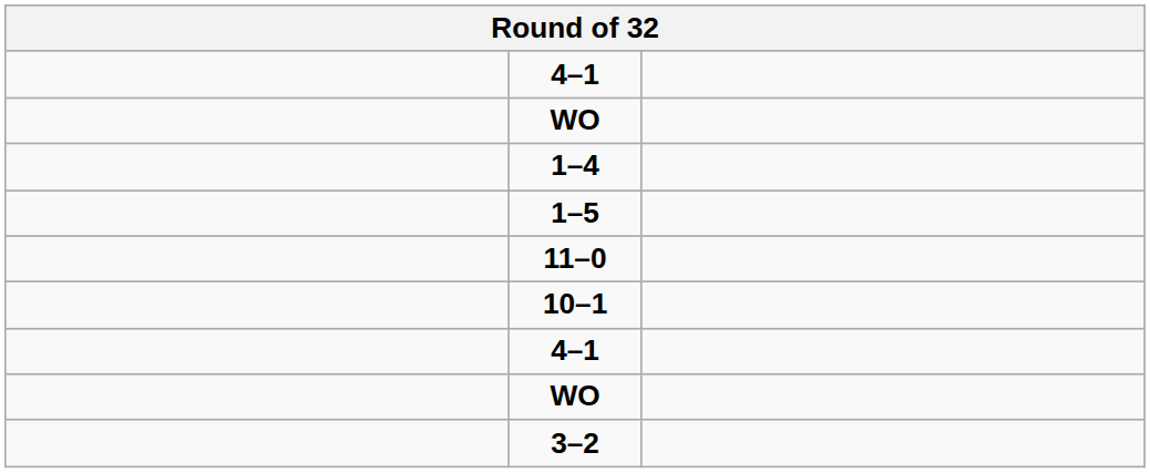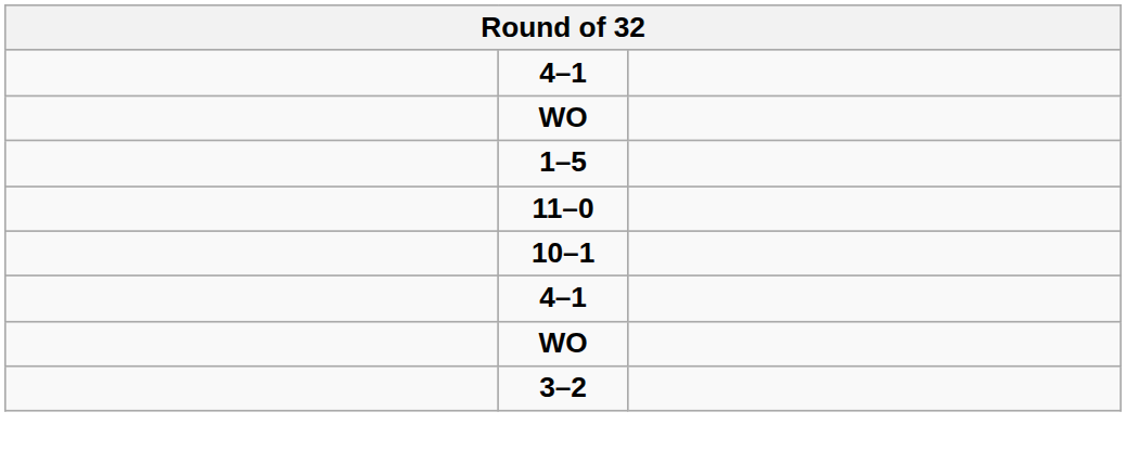- row: 1–4
